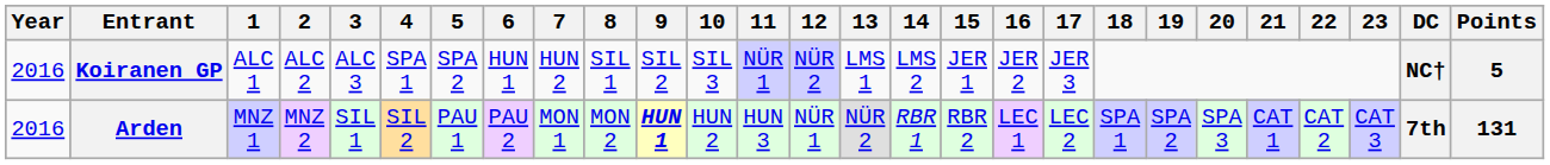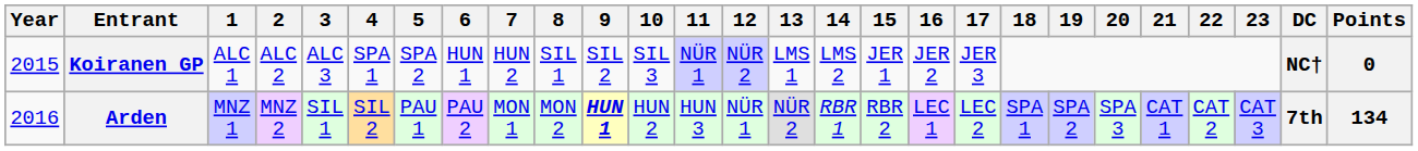Koiranen GP | Year: 2016 -> 2015
Koiranen GP | Points: 5 -> 0
Arden | Points: 131 -> 134
